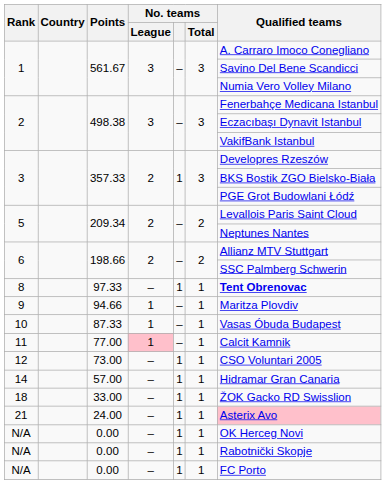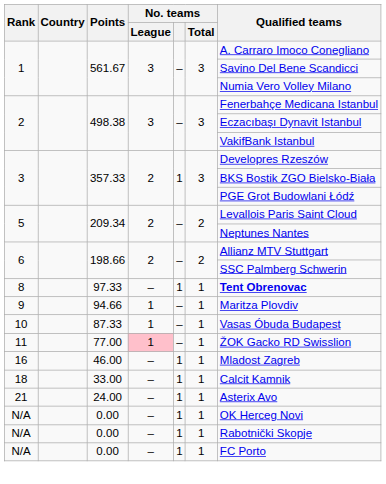11 | Qualified teams: Calcit Kamnik -> ŽOK Gacko RD Swisslion
- row: 12 | 73.00 | – | 1 | 1 | CSO Voluntari 2005
- row: 14 | 57.00 | – | 1 | 1 | Hidramar Gran Canaria
+ row: 16 | 46.00 | – | 1 | 1 | Mladost Zagreb
18 | Qualified teams: ŽOK Gacko RD Swisslion -> Calcit Kamnik
21 | Qualified teams: pink background -> no background
